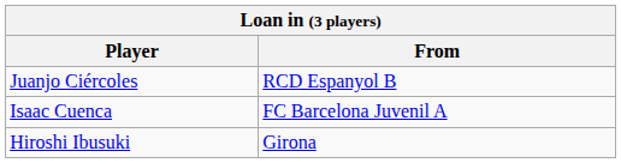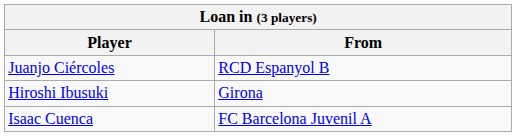rows swapped: Hiroshi Ibusuki <-> Isaac Cuenca
